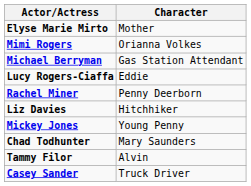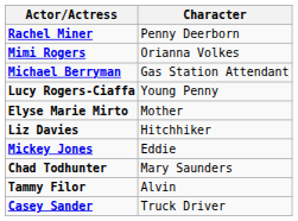rows swapped: Rachel Miner <-> Elyse Marie Mirto
Lucy Rogers-Ciaffa | Character: Eddie -> Young Penny
Mickey Jones | Character: Young Penny -> Eddie
